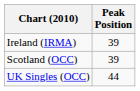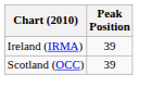- row: UK Singles (OCC) | 44
